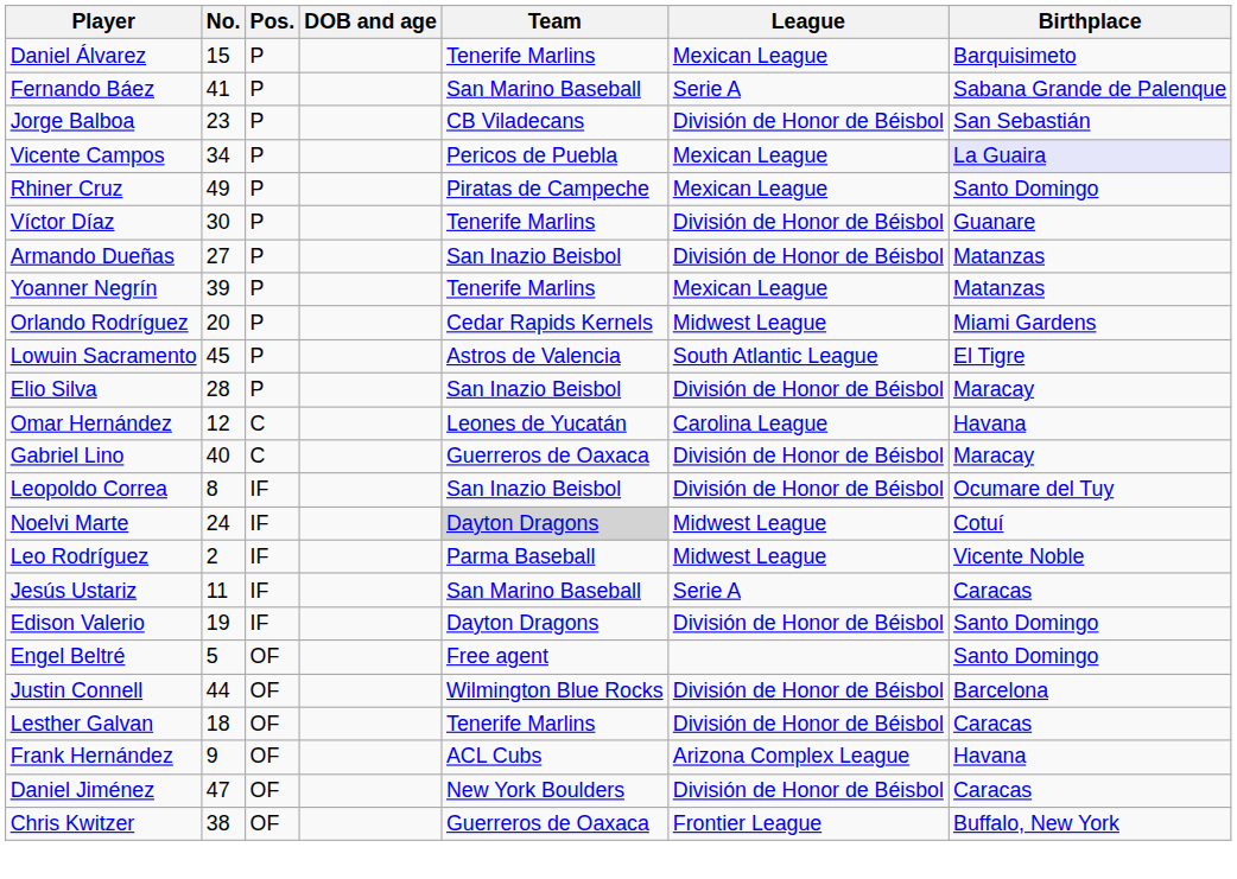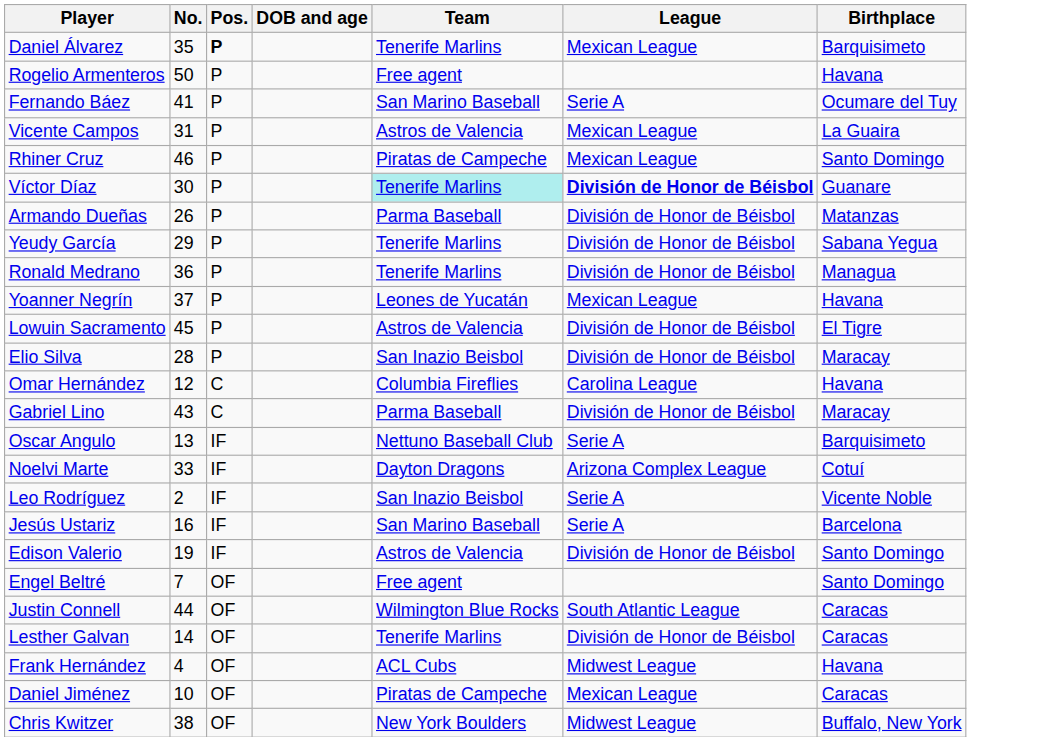Daniel Álvarez | No.: 15 -> 35
Daniel Álvarez | Pos.: normal -> bold
+ row: Rogelio Armenteros | 50 | P | Free agent | Havana
Fernando Báez | Birthplace: Sabana Grande de Palenque -> Ocumare del Tuy
- row: Jorge Balboa | 23 | P | CB Viladecans | División de Honor de Béisbol | San Sebastián
Vicente Campos | No.: 34 -> 31
Vicente Campos | Team: Pericos de Puebla -> Astros de Valencia
Vicente Campos | Birthplace: lavender background -> no background
Rhiner Cruz | No.: 49 -> 46
Víctor Díaz | Team: no background -> paleturquoise background
Víctor Díaz | League: normal -> bold
Armando Dueñas | No.: 27 -> 26
Armando Dueñas | Team: San Inazio Beisbol -> Parma Baseball
+ row: Yeudy García | 29 | P | Tenerife Marlins | División de Honor de Béisbol | Sabana Yegua
+ row: Ronald Medrano | 36 | P | Tenerife Marlins | División de Honor de Béisbol | Managua
Yoanner Negrín | No.: 39 -> 37
Yoanner Negrín | Team: Tenerife Marlins -> Leones de Yucatán
Yoanner Negrín | Birthplace: Matanzas -> Havana
- row: Orlando Rodríguez | 20 | P | Cedar Rapids Kernels | Midwest League | Miami Gardens
Lowuin Sacramento | League: South Atlantic League -> División de Honor de Béisbol
Omar Hernández | Team: Leones de Yucatán -> Columbia Fireflies
Gabriel Lino | No.: 40 -> 43
Gabriel Lino | Team: Guerreros de Oaxaca -> Parma Baseball
+ row: Oscar Angulo | 13 | IF | Nettuno Baseball Club | Serie A | Barquisimeto
- row: Leopoldo Correa | 8 | IF | San Inazio Beisbol | División de Honor de Béisbol | Ocumare del Tuy
Noelvi Marte | No.: 24 -> 33
Noelvi Marte | Team: lightgrey background -> no background
Noelvi Marte | League: Midwest League -> Arizona Complex League
Leo Rodríguez | Team: Parma Baseball -> San Inazio Beisbol
Leo Rodríguez | League: Midwest League -> Serie A
Jesús Ustariz | No.: 11 -> 16
Jesús Ustariz | Birthplace: Caracas -> Barcelona
Edison Valerio | Team: Dayton Dragons -> Astros de Valencia
Engel Beltré | No.: 5 -> 7
Justin Connell | League: División de Honor de Béisbol -> South Atlantic League
Justin Connell | Birthplace: Barcelona -> Caracas
Lesther Galvan | No.: 18 -> 14
Frank Hernández | No.: 9 -> 4
Frank Hernández | League: Arizona Complex League -> Midwest League
Daniel Jiménez | No.: 47 -> 10
Daniel Jiménez | Team: New York Boulders -> Piratas de Campeche
Daniel Jiménez | League: División de Honor de Béisbol -> Mexican League
Chris Kwitzer | Team: Guerreros de Oaxaca -> New York Boulders
Chris Kwitzer | League: Frontier League -> Midwest League
